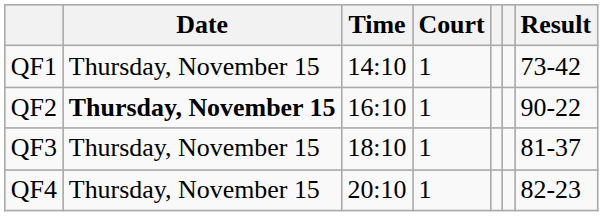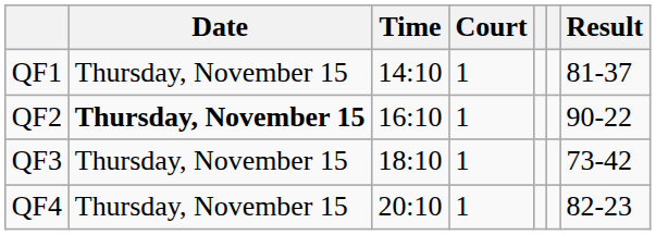QF1 | Result: 73-42 -> 81-37
QF3 | Result: 81-37 -> 73-42
